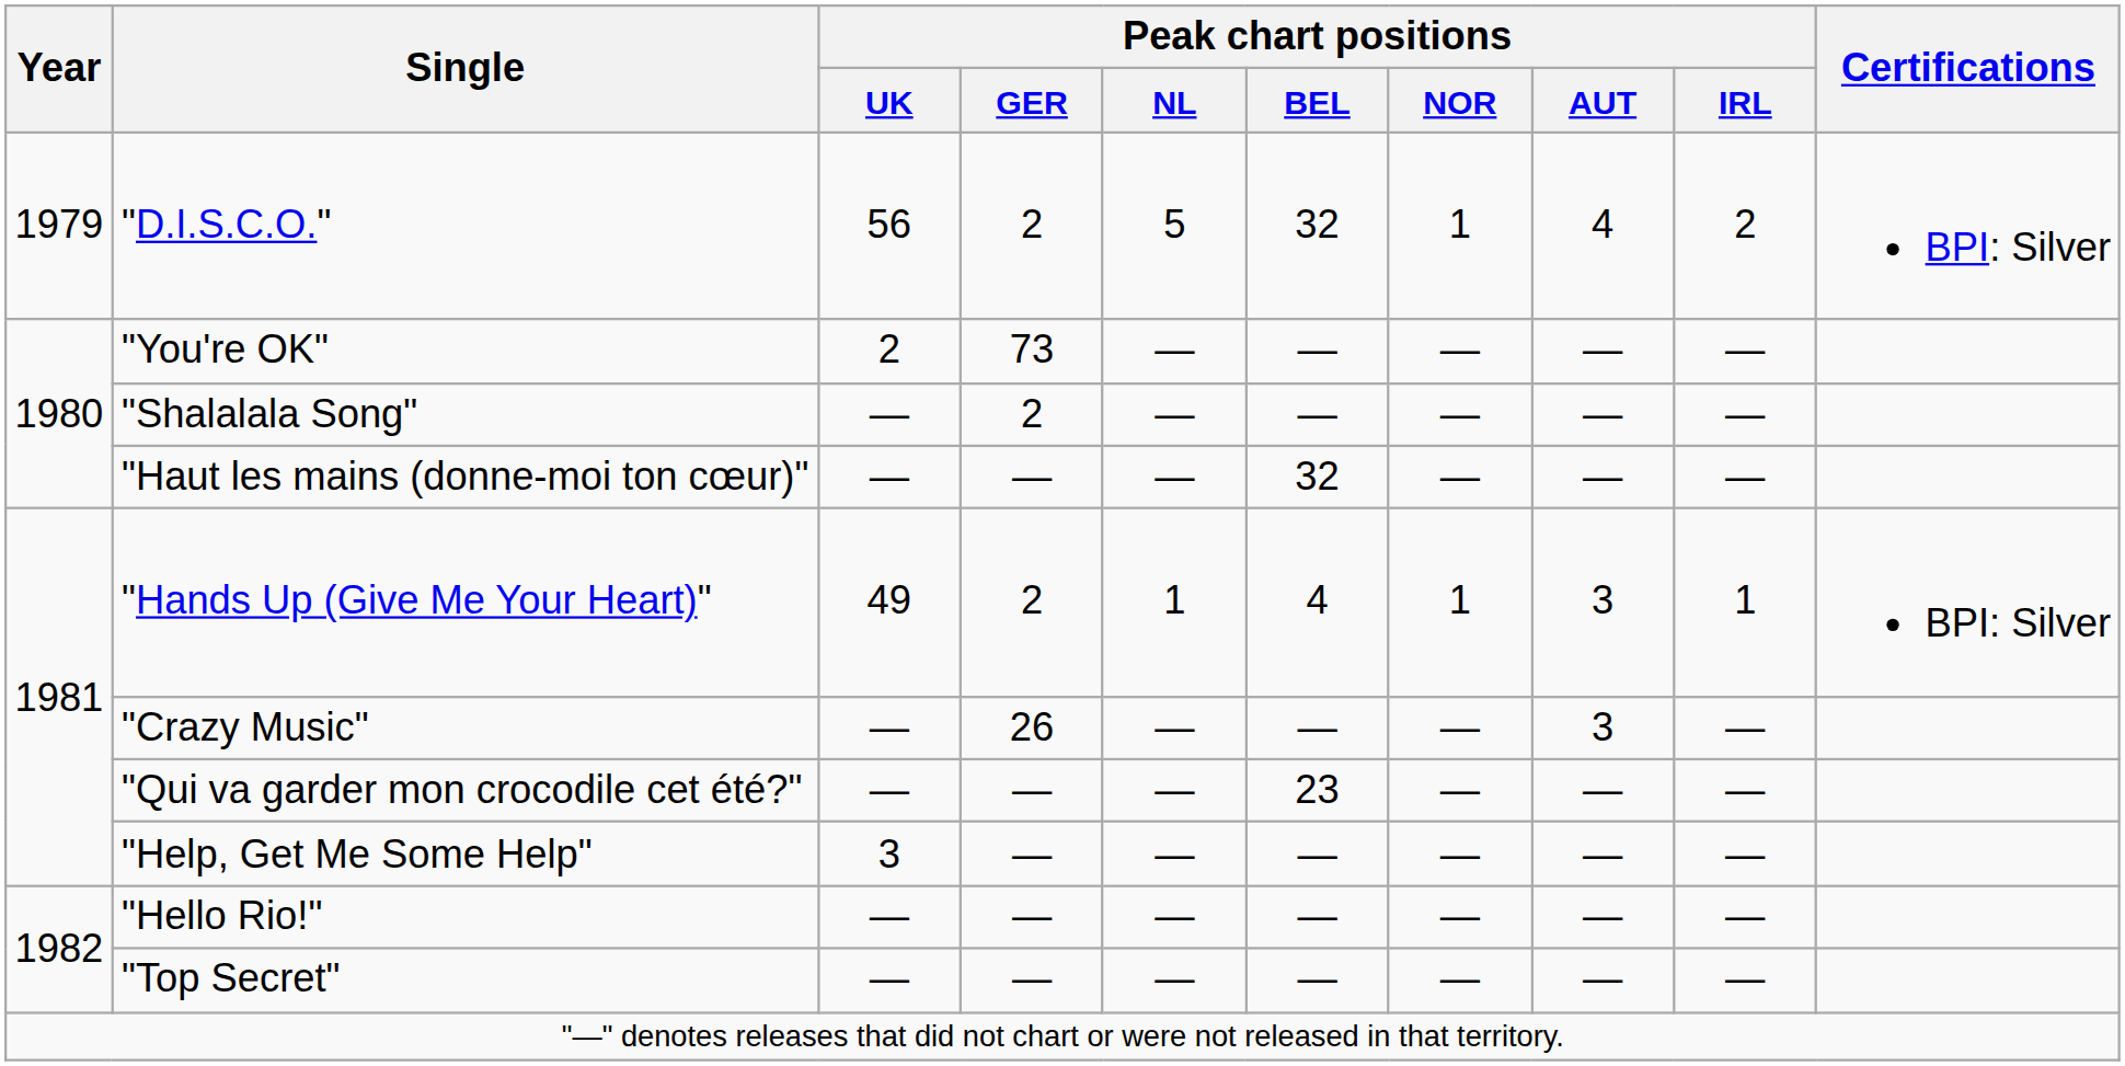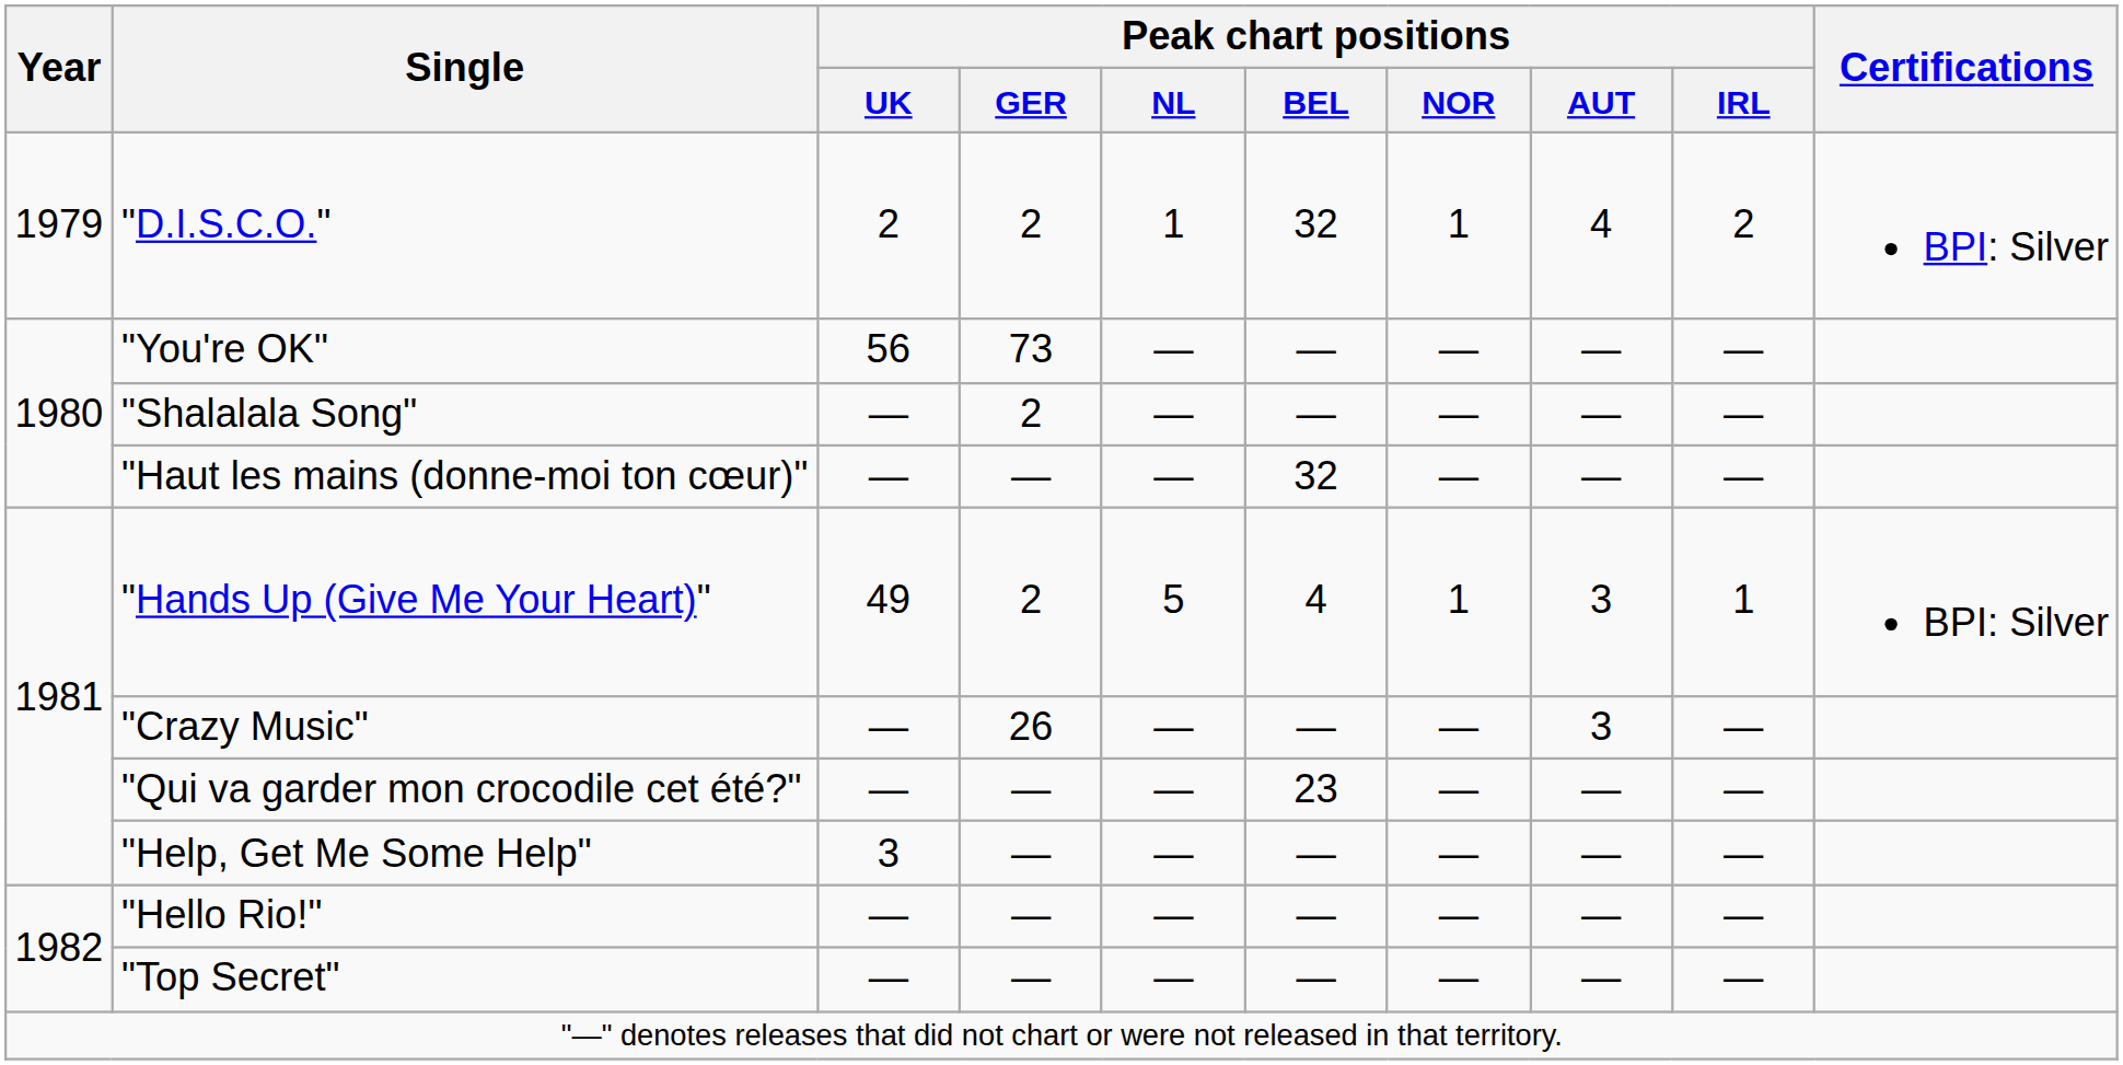"D.I.S.C.O." | Peak chart positions / UK: 56 -> 2
"D.I.S.C.O." | Peak chart positions / NL: 5 -> 1
"You're OK" | Peak chart positions / UK: 2 -> 56
"Hands Up (Give Me Your Heart)" | Peak chart positions / NL: 1 -> 5
